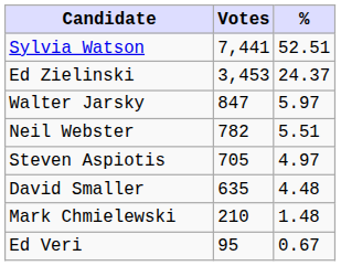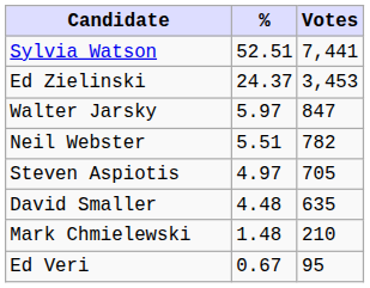columns swapped: Votes <-> %
